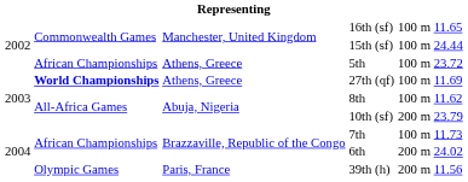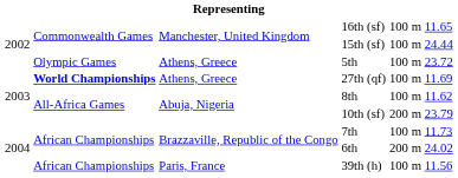5th | column 2: African Championships -> Olympic Games
39th (h) | column 2: Olympic Games -> African Championships
39th (h) | column 5: 200 m -> 100 m
